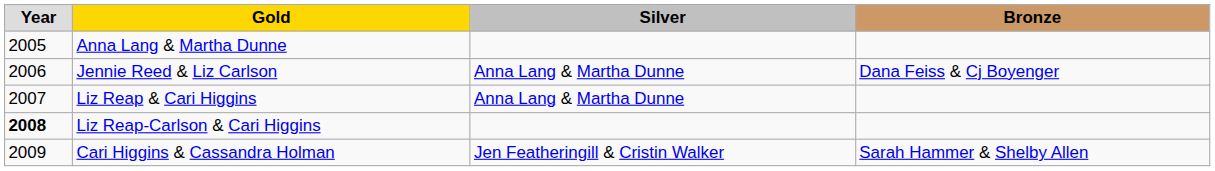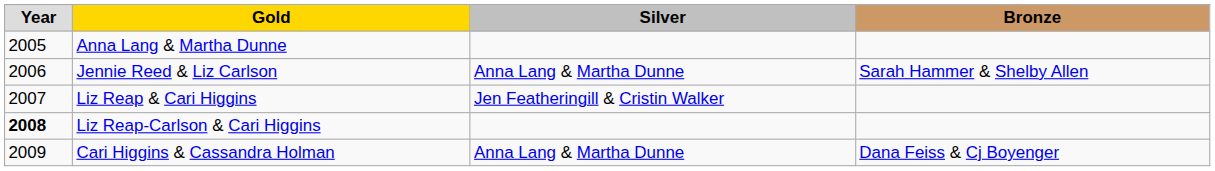Jennie Reed & Liz Carlson | Bronze: Dana Feiss & Cj Boyenger -> Sarah Hammer & Shelby Allen
Liz Reap & Cari Higgins | Silver: Anna Lang & Martha Dunne -> Jen Featheringill & Cristin Walker
Cari Higgins & Cassandra Holman | Silver: Jen Featheringill & Cristin Walker -> Anna Lang & Martha Dunne
Cari Higgins & Cassandra Holman | Bronze: Sarah Hammer & Shelby Allen -> Dana Feiss & Cj Boyenger
